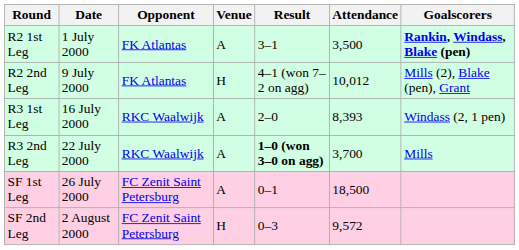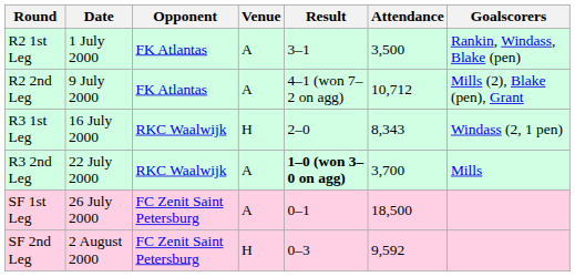R2 1st Leg | Goalscorers: bold -> normal
R2 2nd Leg | Venue: H -> A
R2 2nd Leg | Attendance: 10,012 -> 10,712
R3 1st Leg | Venue: A -> H
R3 1st Leg | Attendance: 8,393 -> 8,343
SF 2nd Leg | Attendance: 9,572 -> 9,592
